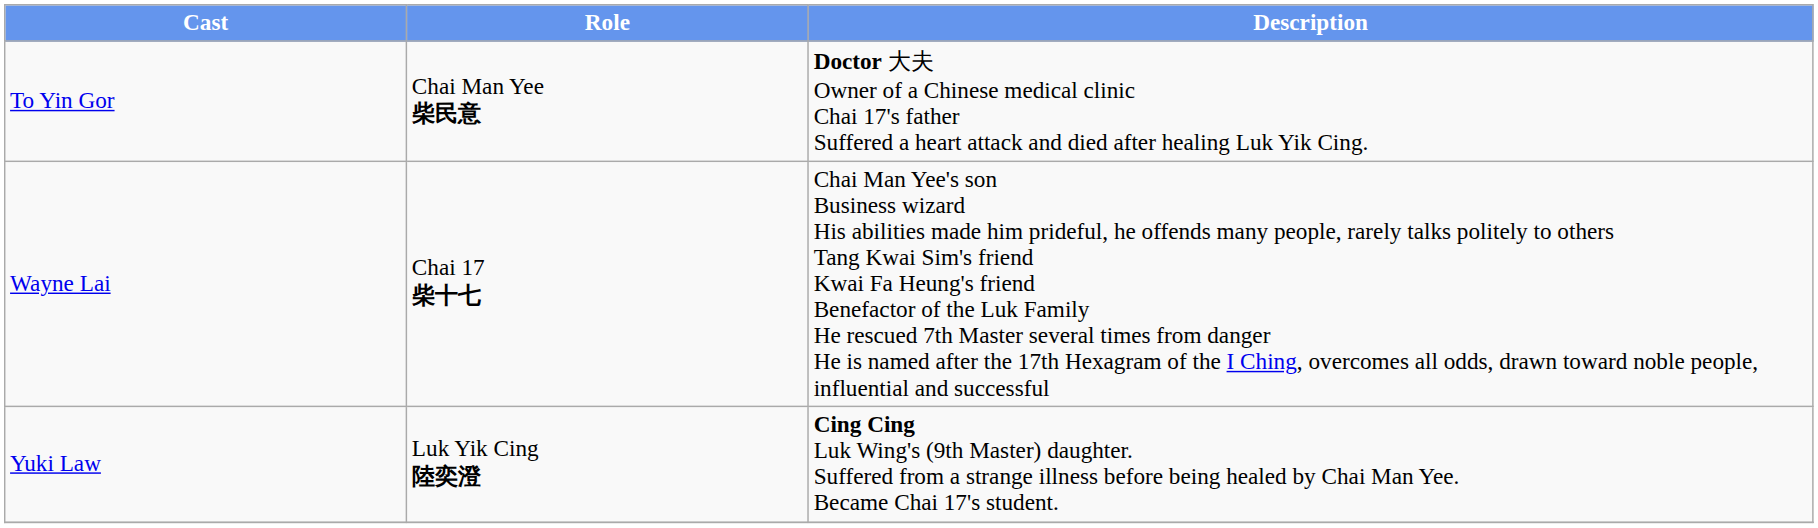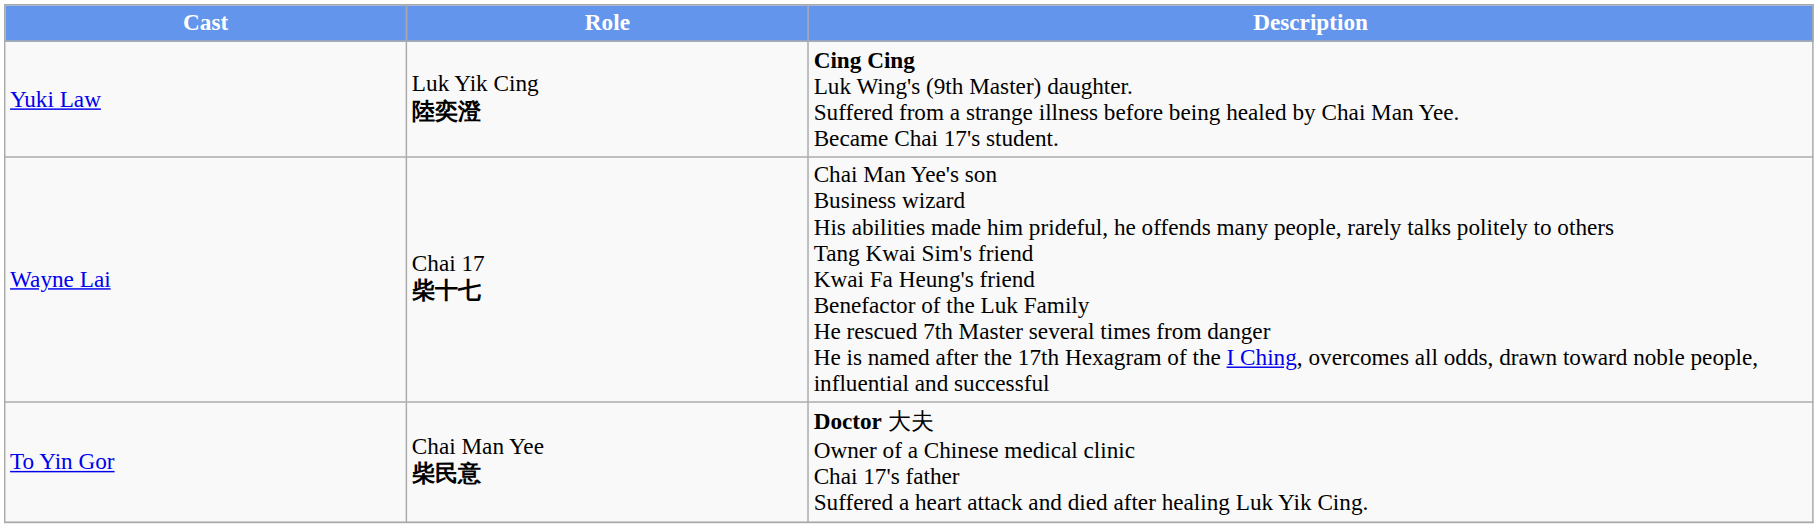rows swapped: To Yin Gor <-> Yuki Law
